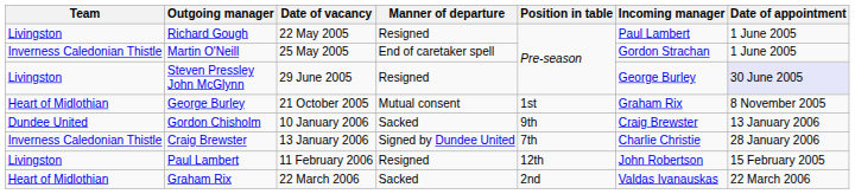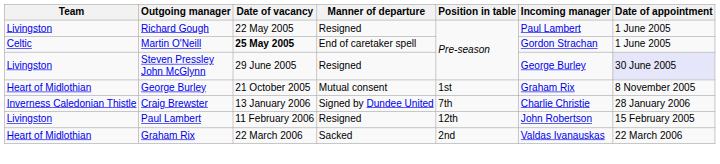Martin O'Neill | Team: Inverness Caledonian Thistle -> Celtic
Martin O'Neill | Date of vacancy: normal -> bold
- row: Dundee United | Gordon Chisholm | 10 January 2006 | Sacked | 9th | Craig Brewster | 13 January 2006
